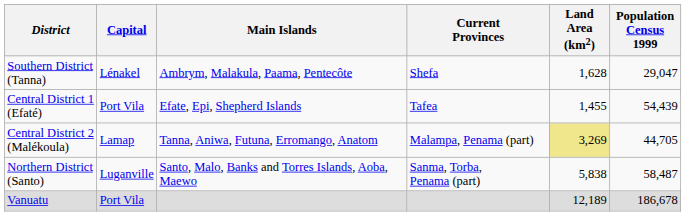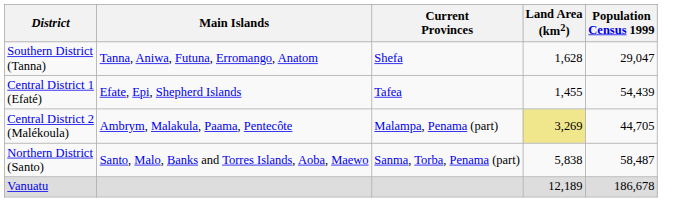- column: Capital | Lénakel | Port Vila | Lamap | Luganville | Port Vila
Southern District (Tanna) | Main Islands: Ambrym, Malakula, Paama, Pentecôte -> Tanna, Aniwa, Futuna, Erromango, Anatom
Central District 2 (Malékoula) | Main Islands: Tanna, Aniwa, Futuna, Erromango, Anatom -> Ambrym, Malakula, Paama, Pentecôte
